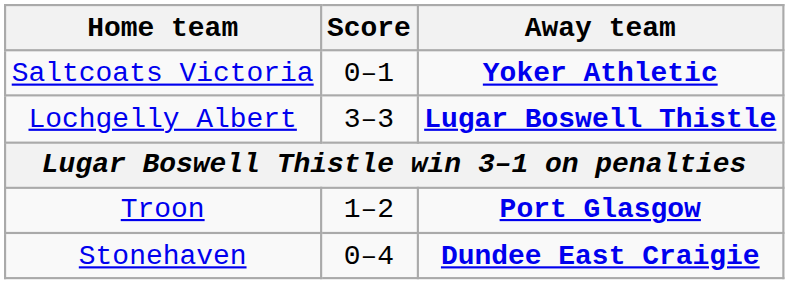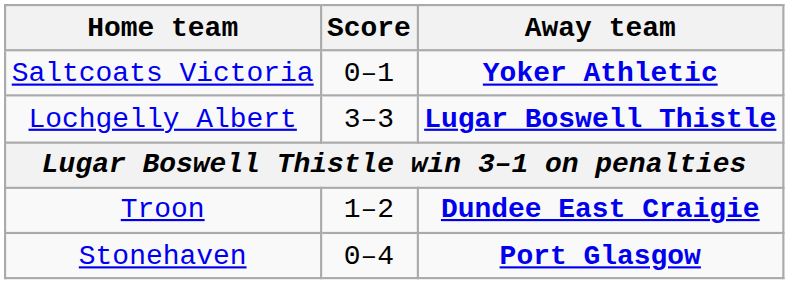Troon | Away team: Port Glasgow -> Dundee East Craigie
Stonehaven | Away team: Dundee East Craigie -> Port Glasgow
